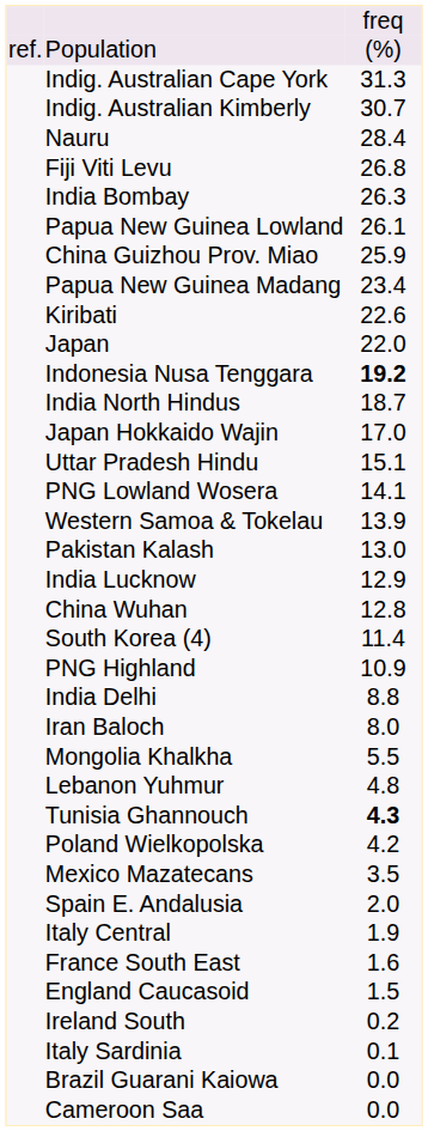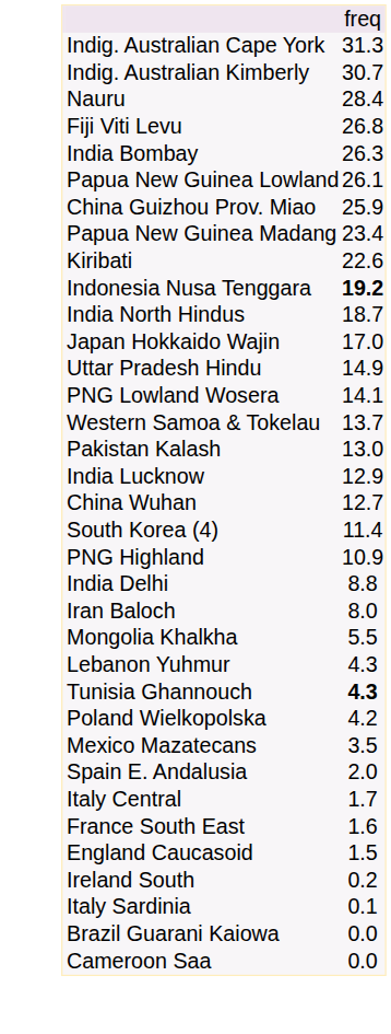- row: ref. | Population | (%)
- row: Japan | 22.0
Uttar Pradesh Hindu | column 3: 15.1 -> 14.9
Western Samoa & Tokelau | column 3: 13.9 -> 13.7
China Wuhan | column 3: 12.8 -> 12.7
Lebanon Yuhmur | column 3: 4.8 -> 4.3
Italy Central | column 3: 1.9 -> 1.7
